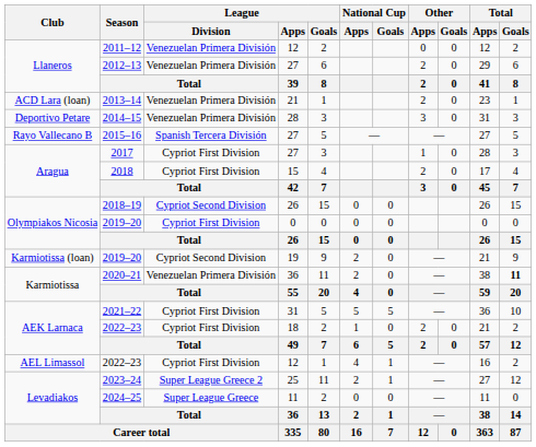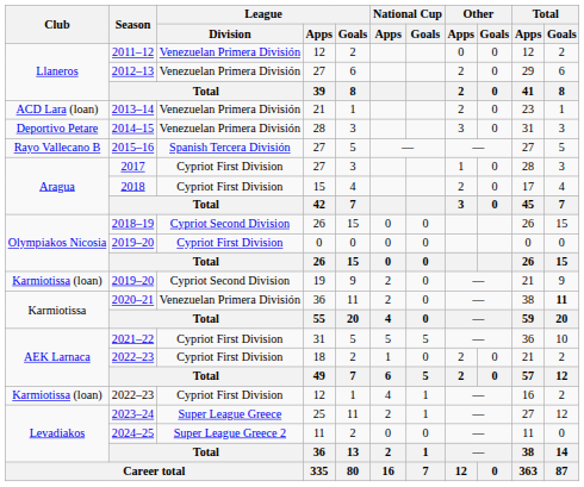2022–23 / 12 | Club: AEL Limassol -> Karmiotissa (loan)
2023–24 | League / Division: Super League Greece 2 -> Super League Greece
2024–25 | League / Division: Super League Greece -> Super League Greece 2
